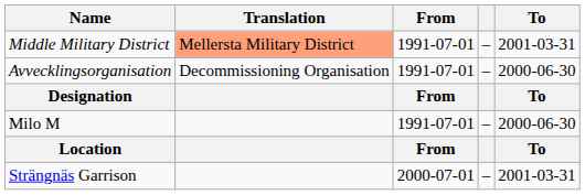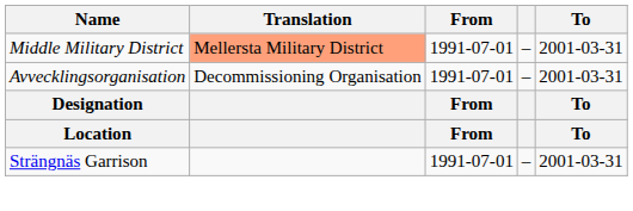Avvecklingsorganisation | To: 2000-06-30 -> 2001-03-31
- row: Milo M | 1991-07-01 | – | 2000-06-30
Strängnäs Garrison | From: 2000-07-01 -> 1991-07-01
